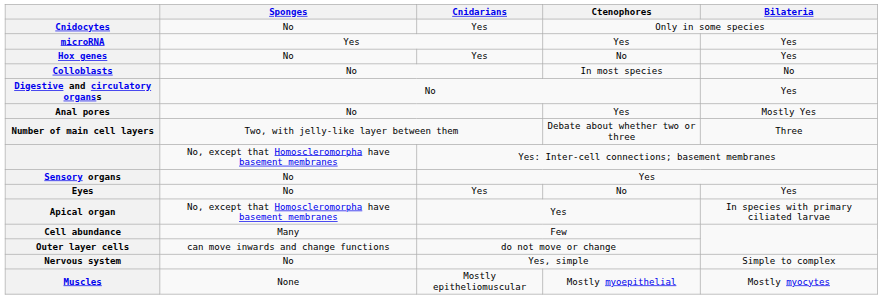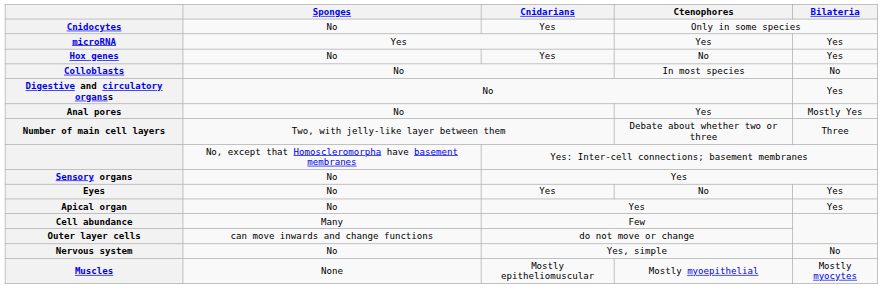Apical organ | Sponges: No, except that Homoscleromorpha have basement membranes -> No
Apical organ | Bilateria: In species with primary ciliated larvae -> Yes
Nervous system | Bilateria: Simple to complex -> No
